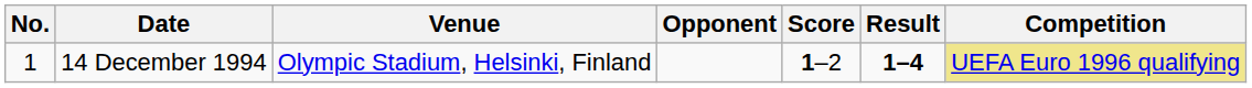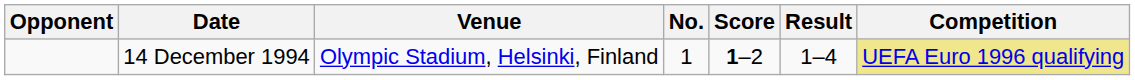columns swapped: No. <-> Opponent
14 December 1994 | Result: bold -> normal
